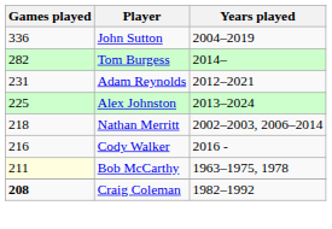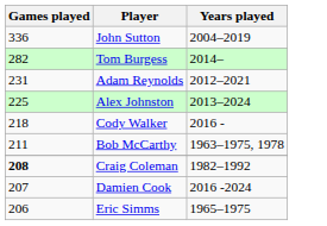- row: 218 | Nathan Merritt | 2002–2003, 2006–2014
Cody Walker | Games played: 216 -> 218
Bob McCarthy | Games played: lightyellow background -> no background
+ row: 207 | Damien Cook | 2016 -2024
+ row: 206 | Eric Simms | 1965–1975
